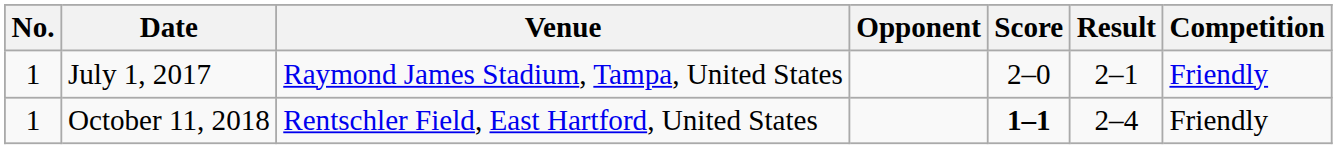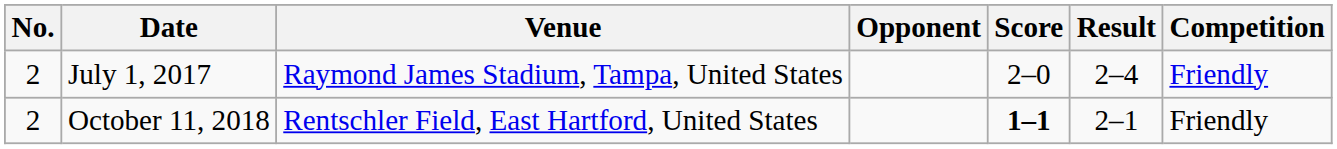July 1, 2017 | No.: 1 -> 2
July 1, 2017 | Result: 2–1 -> 2–4
October 11, 2018 | No.: 1 -> 2
October 11, 2018 | Result: 2–4 -> 2–1
